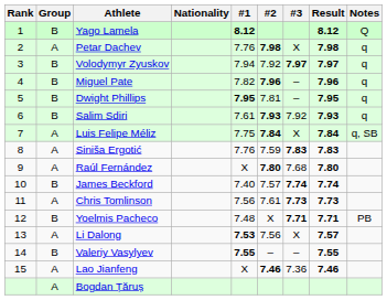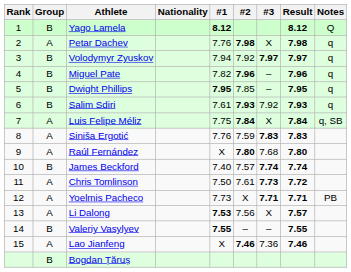Dwight Phillips | #2: 7.81 -> 7.85
Chris Tomlinson | #1: 7.56 -> 7.50
Chris Tomlinson | Result: 7.73 -> 7.72
Yoelmis Pacheco | Group: B -> A
Yoelmis Pacheco | #1: 7.48 -> 7.73
Bogdan Țăruș | Group: A -> B
